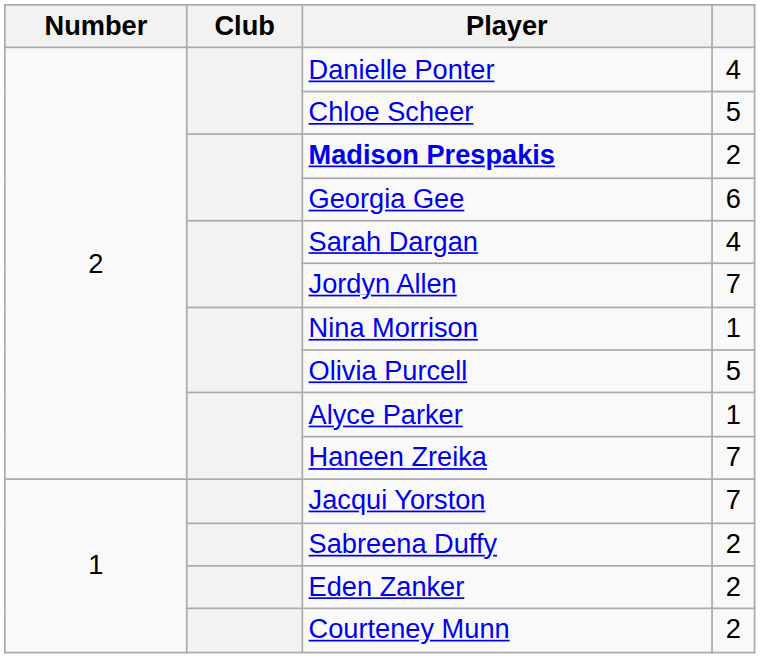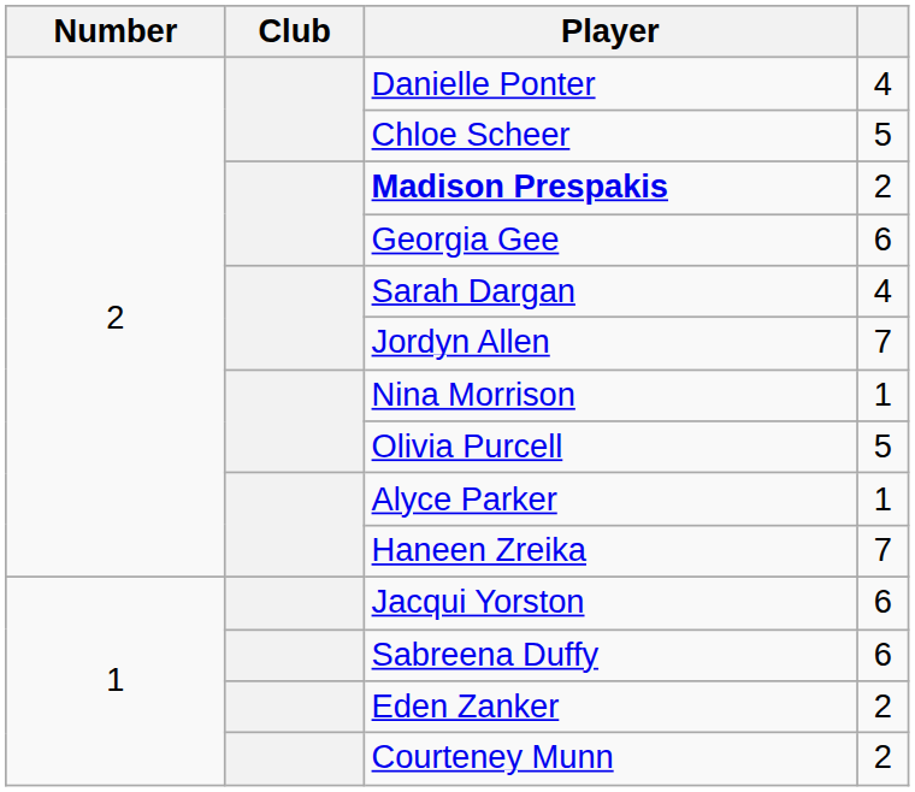Jacqui Yorston | column 4: 7 -> 6
Sabreena Duffy | column 4: 2 -> 6
